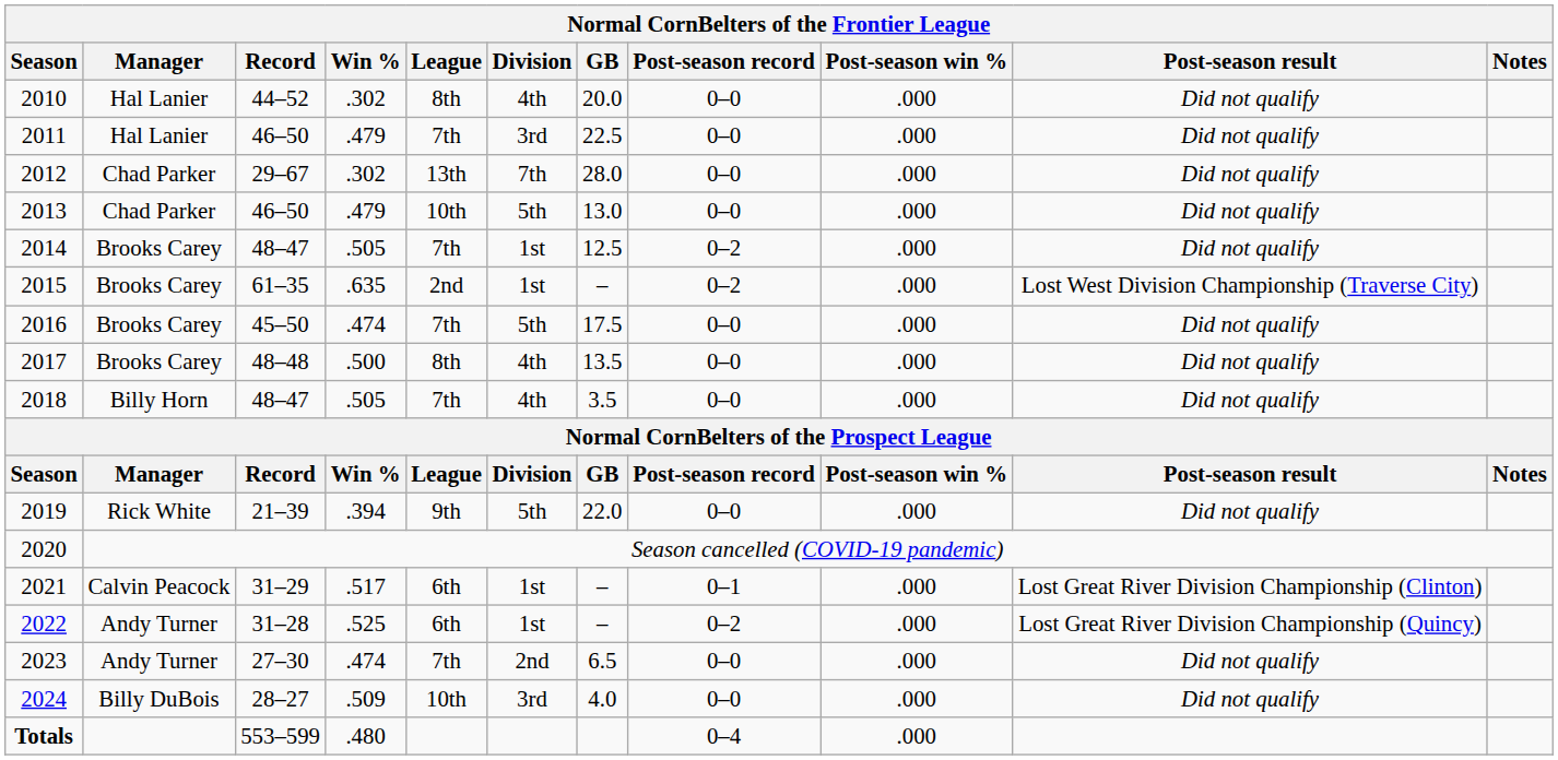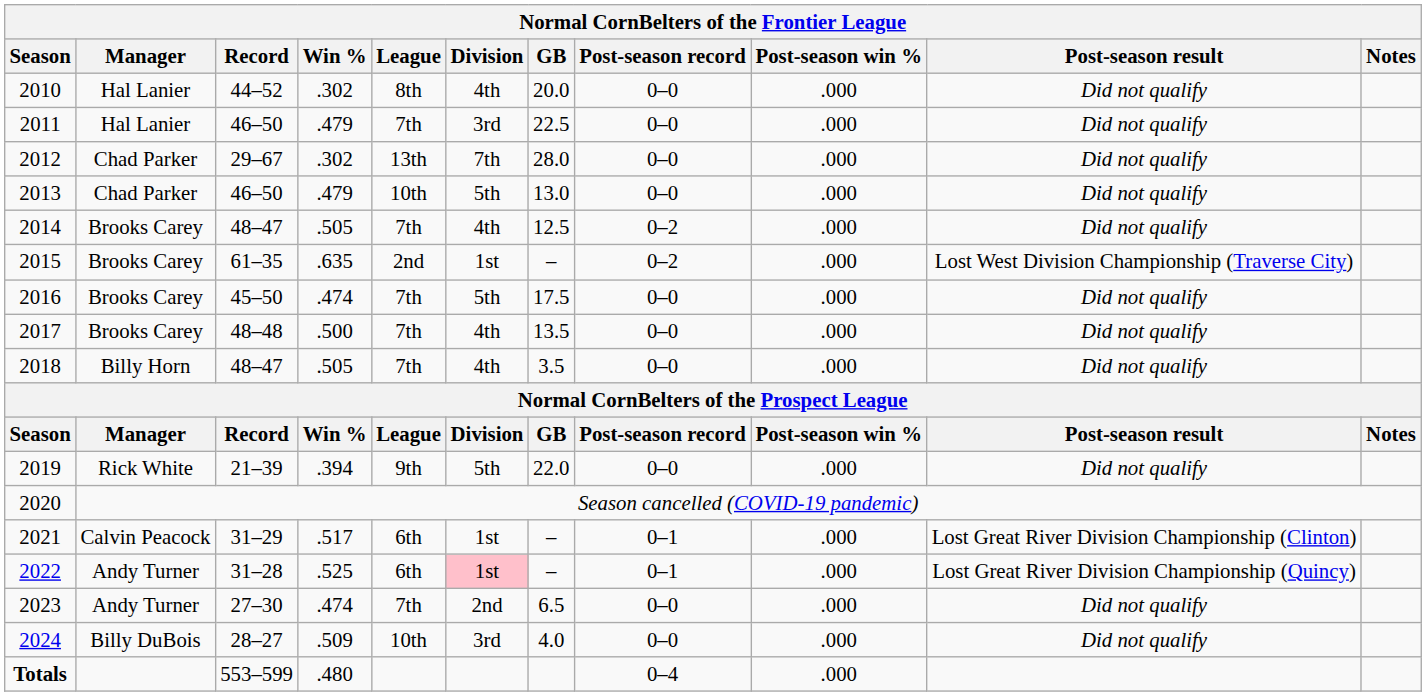2014 | Division: 1st -> 4th
2017 | League: 8th -> 7th
2022 | Division: no background -> pink background
2022 | Post-season record: 0–2 -> 0–1
